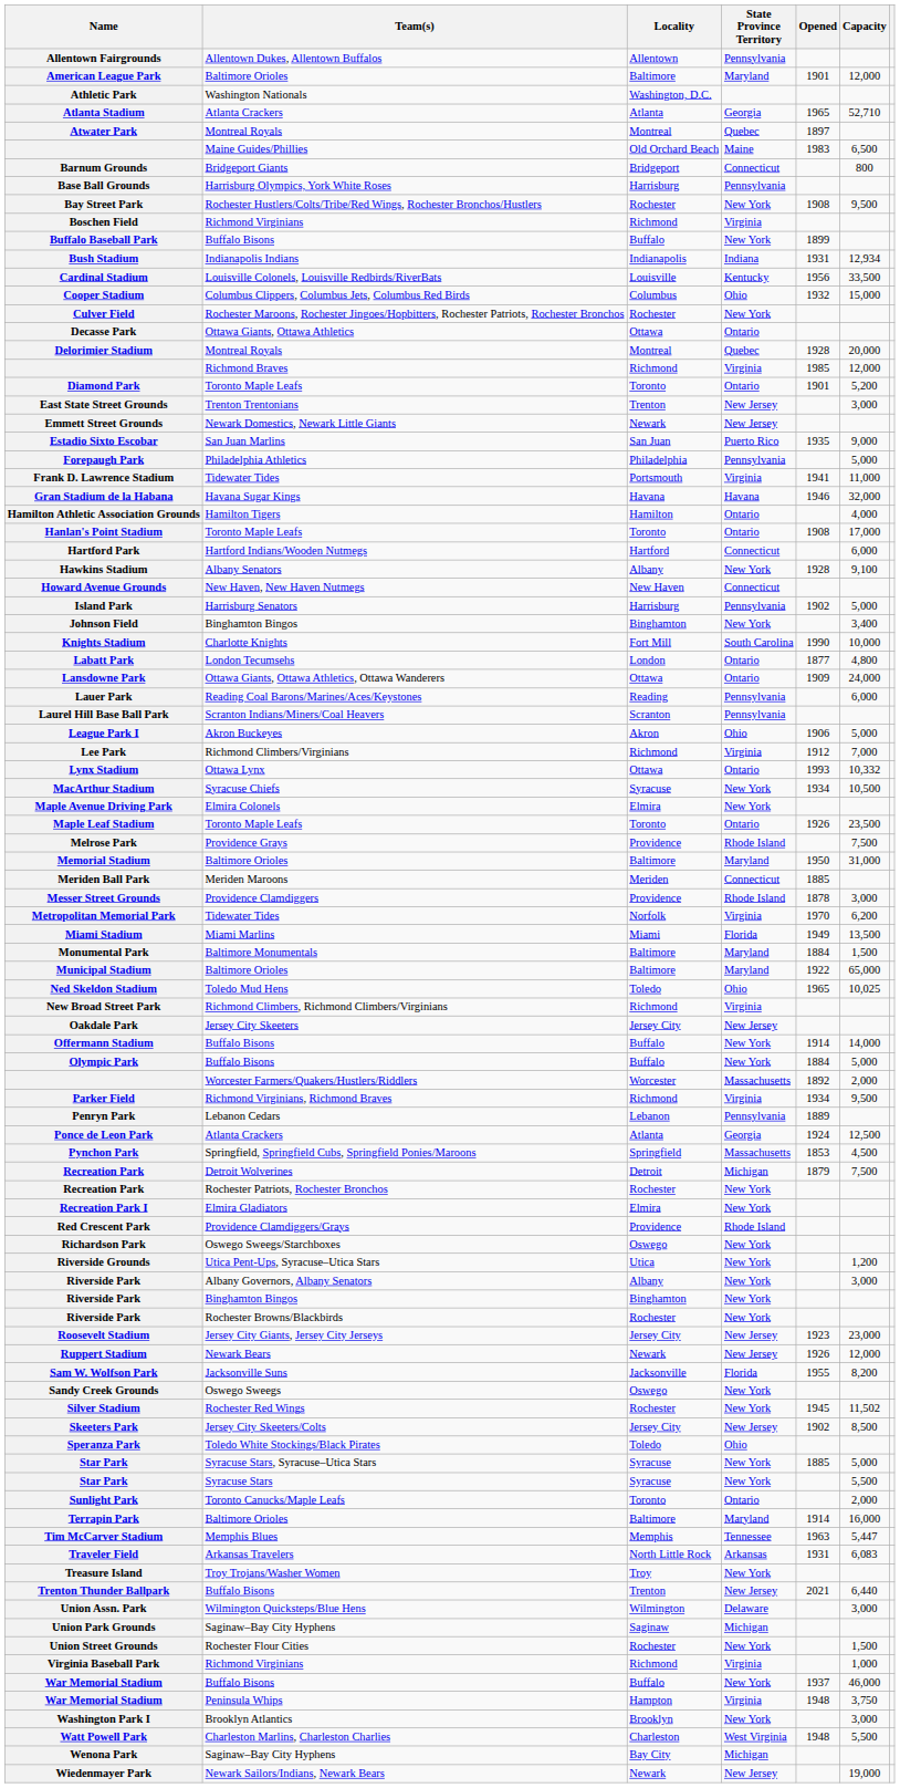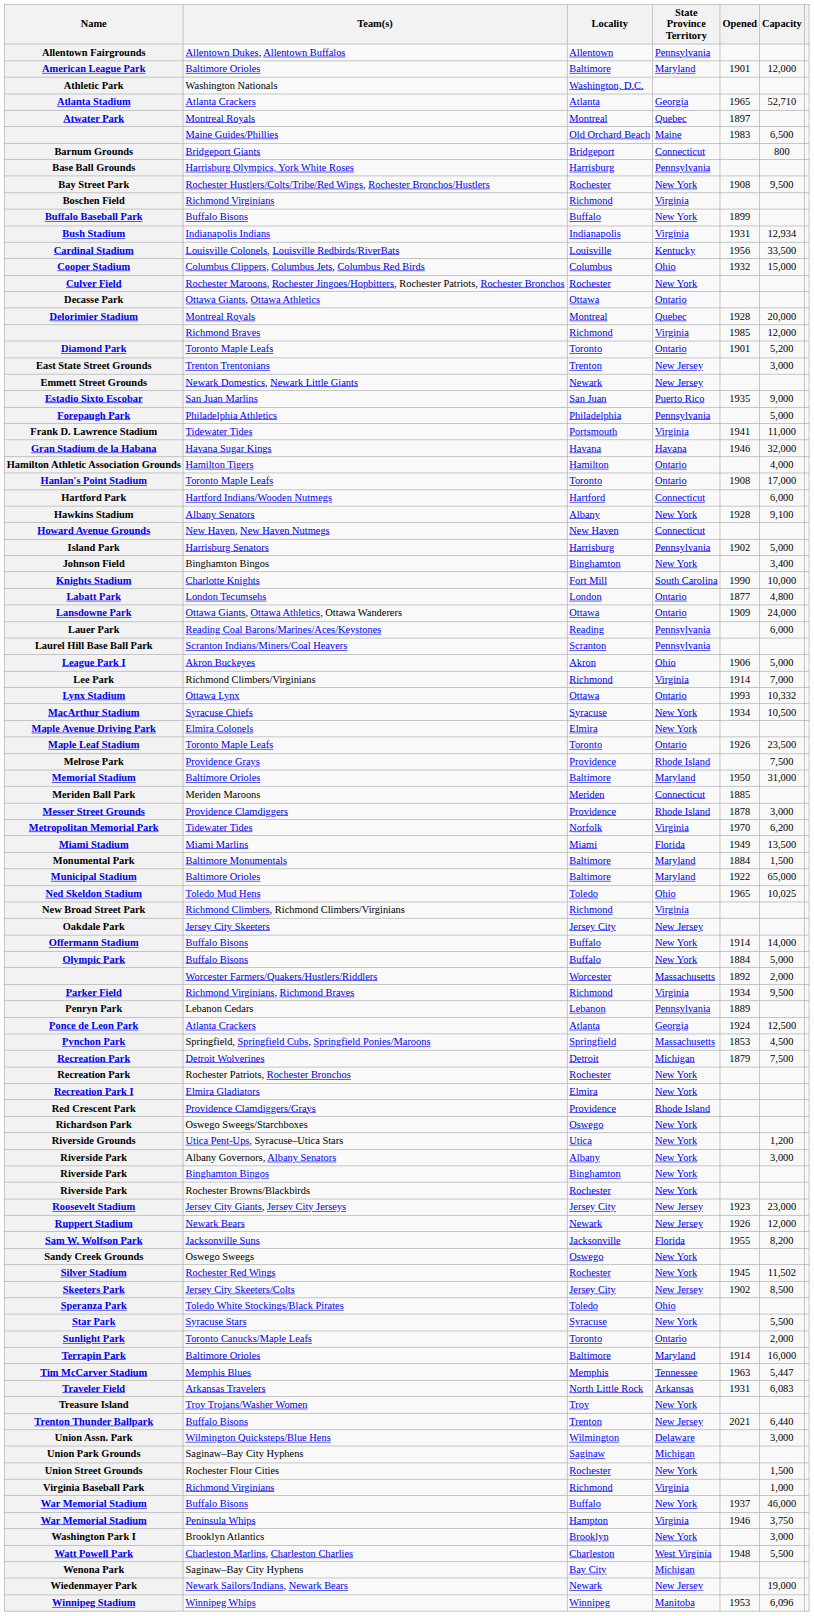Bush Stadium | State Province Territory: Indiana -> Virginia
Lee Park | Opened: 1912 -> 1914
- row: Star Park | Syracuse Stars, Syracuse–Utica Stars | Syracuse | New York | 1885 | 5,000
War Memorial Stadium / Peninsula Whips | Opened: 1948 -> 1946
+ row: Winnipeg Stadium | Winnipeg Whips | Winnipeg | Manitoba | 1953 | 6,096
